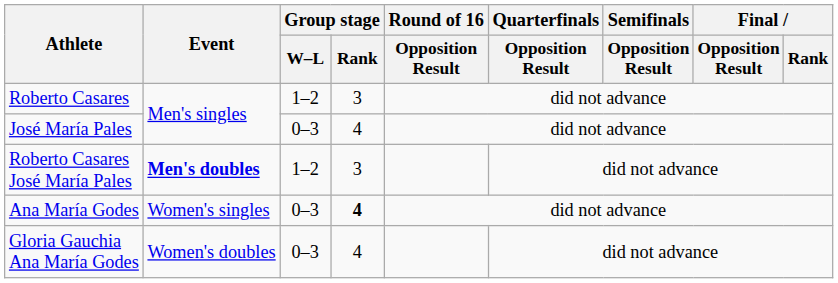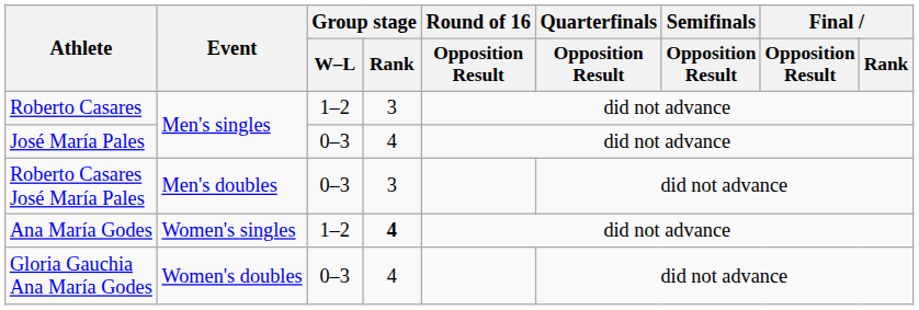Roberto Casares José María Pales | Event: bold -> normal
Roberto Casares José María Pales | Group stage / W–L: 1–2 -> 0–3
Ana María Godes | Group stage / W–L: 0–3 -> 1–2
